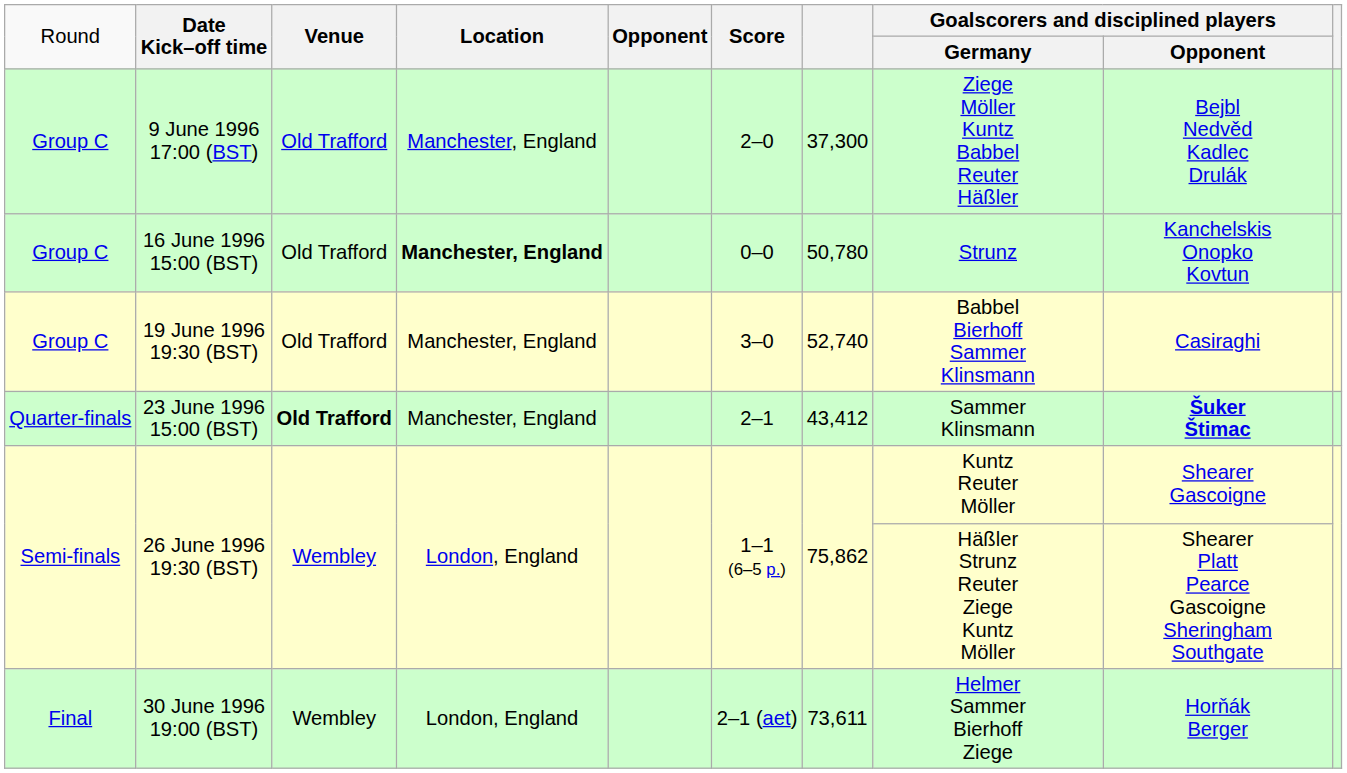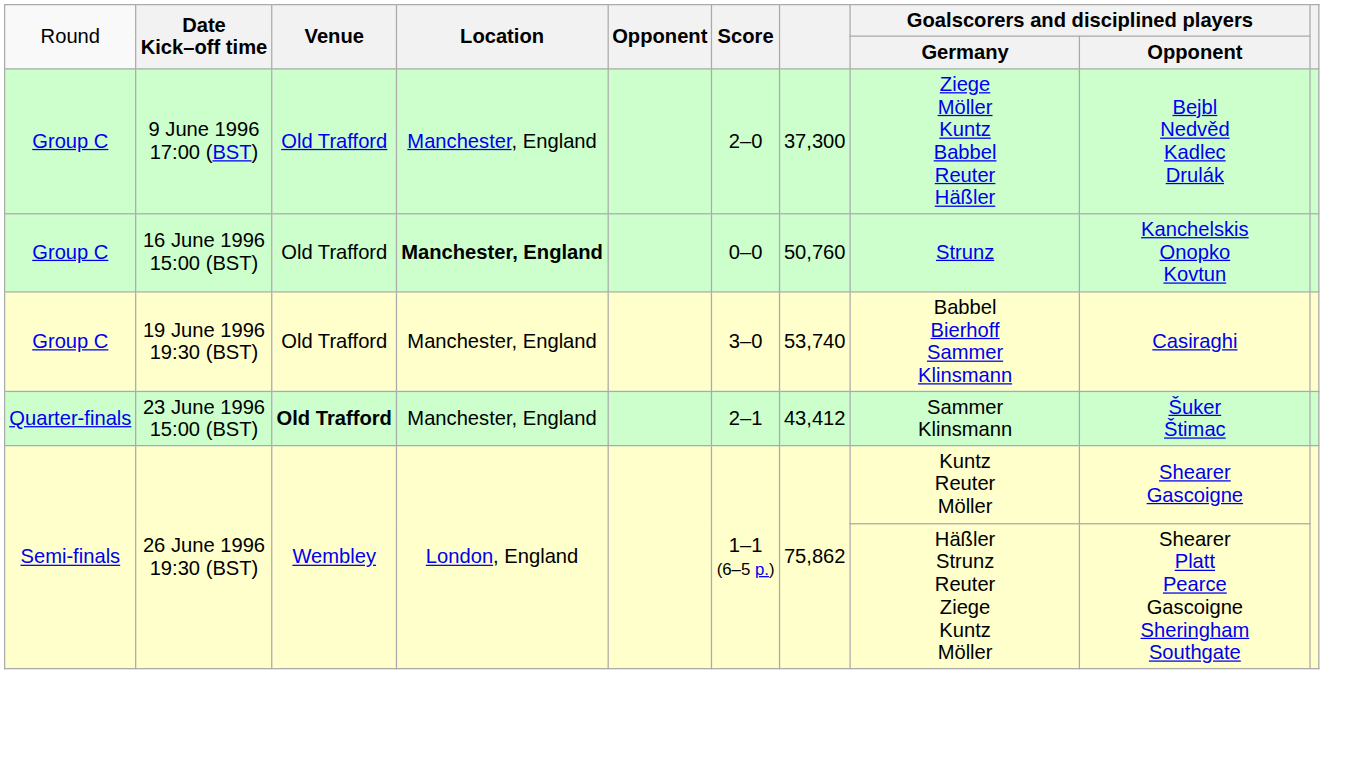16 June 1996 15:00 (BST) | column 7: 50,780 -> 50,760
19 June 1996 19:30 (BST) | column 7: 52,740 -> 53,740
23 June 1996 15:00 (BST) | column 9: bold -> normal
- row: Final | 30 June 1996 19:00 (BST) | Wembley | London, England | 2–1 (aet) | 73,611 | Helmer Sammer Bierhoff Ziege | Horňák Berger
